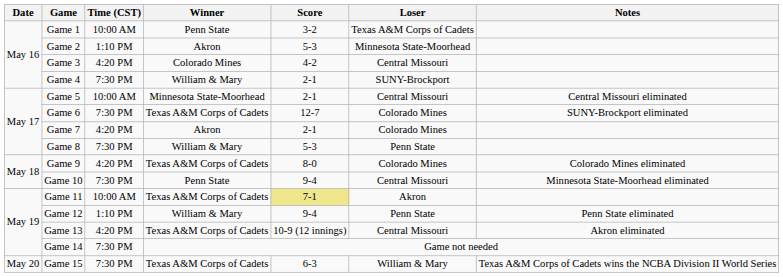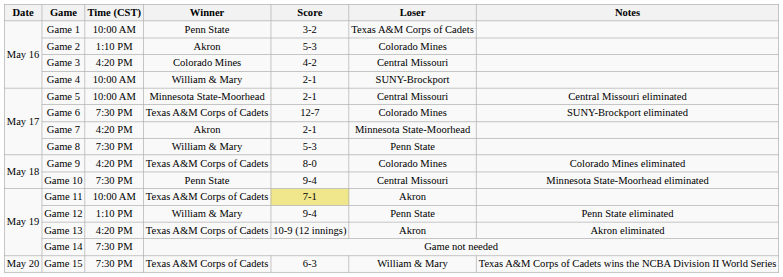Game 2 | Loser: Minnesota State-Moorhead -> Colorado Mines
Game 4 | Time (CST): 7:30 PM -> 10:00 AM
Game 7 | Loser: Colorado Mines -> Minnesota State-Moorhead
Game 13 | Loser: Central Missouri -> Akron
